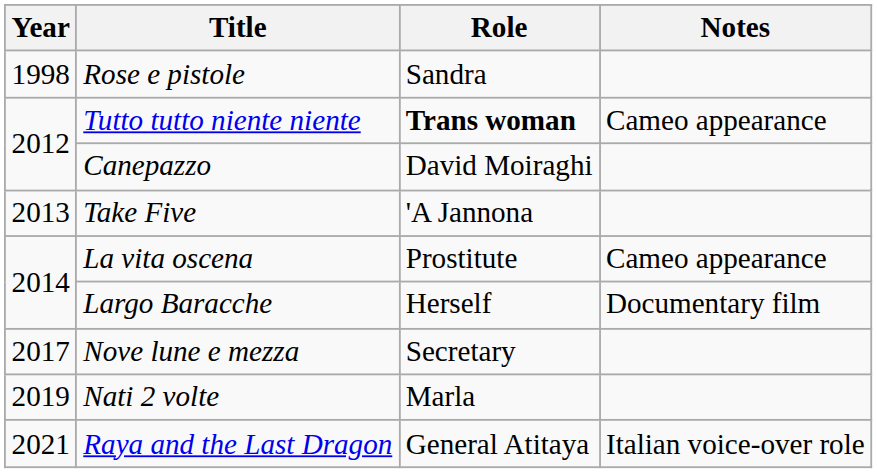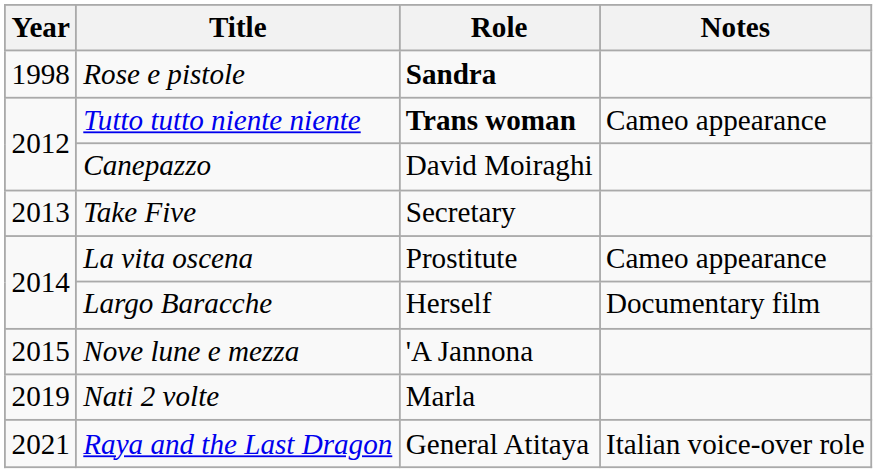Rose e pistole | Role: normal -> bold
Take Five | Role: 'A Jannona -> Secretary
Nove lune e mezza | Year: 2017 -> 2015
Nove lune e mezza | Role: Secretary -> 'A Jannona
